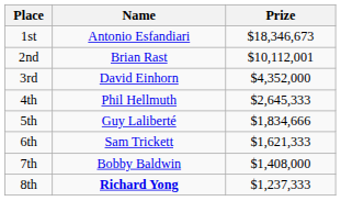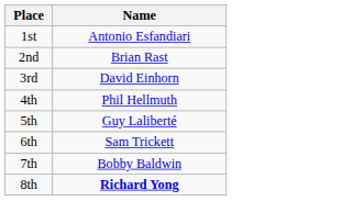- column: Prize | $18,346,673 | $10,112,001 | $4,352,000 | $2,645,333 | $1,834,666 | $1,621,333 | $1,408,000 | $1,237,333
